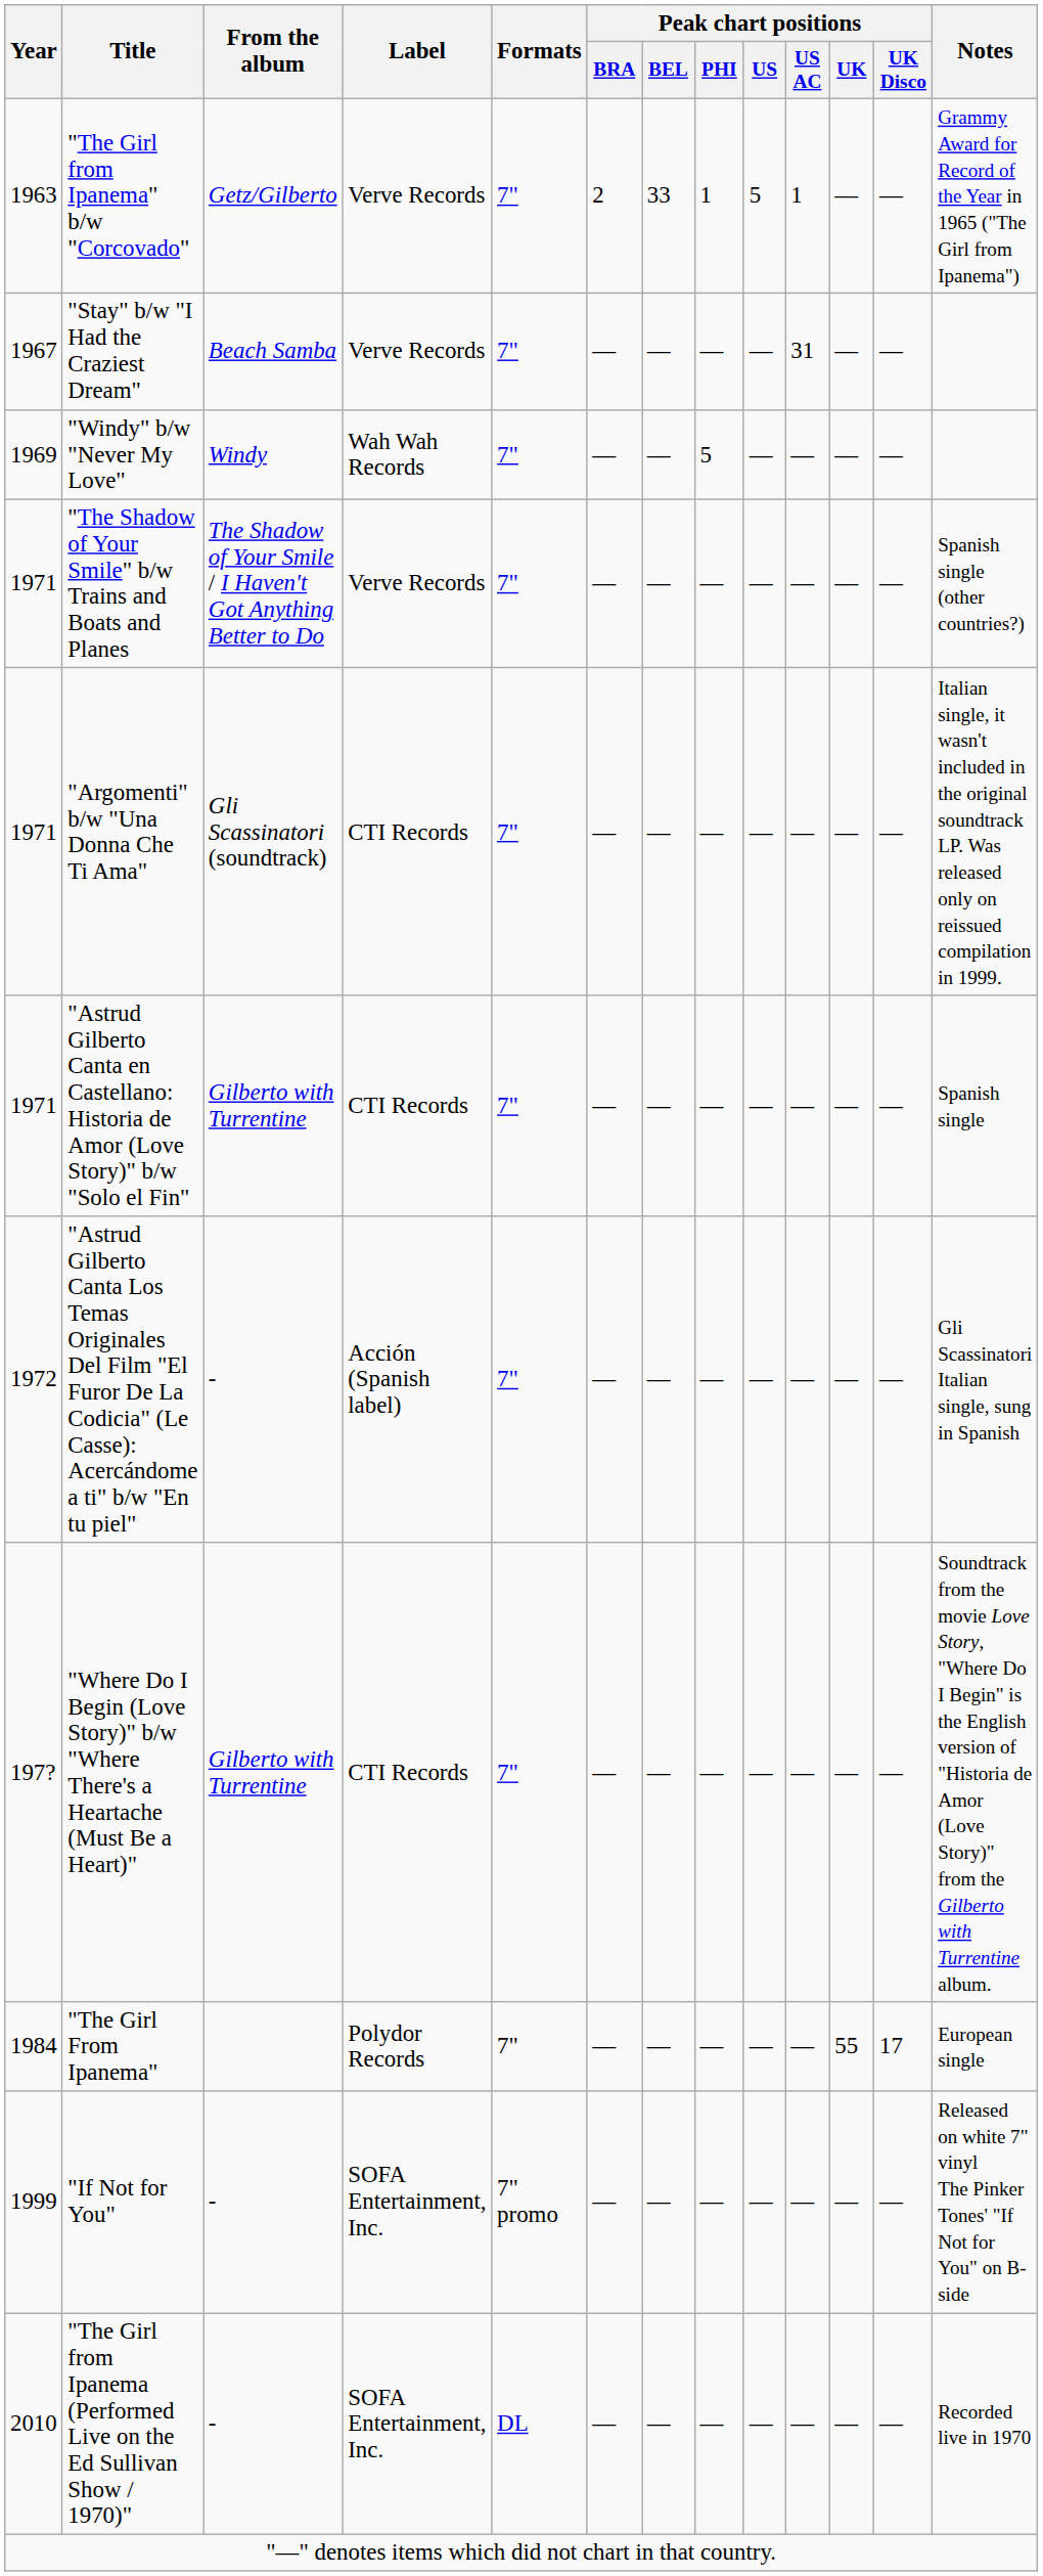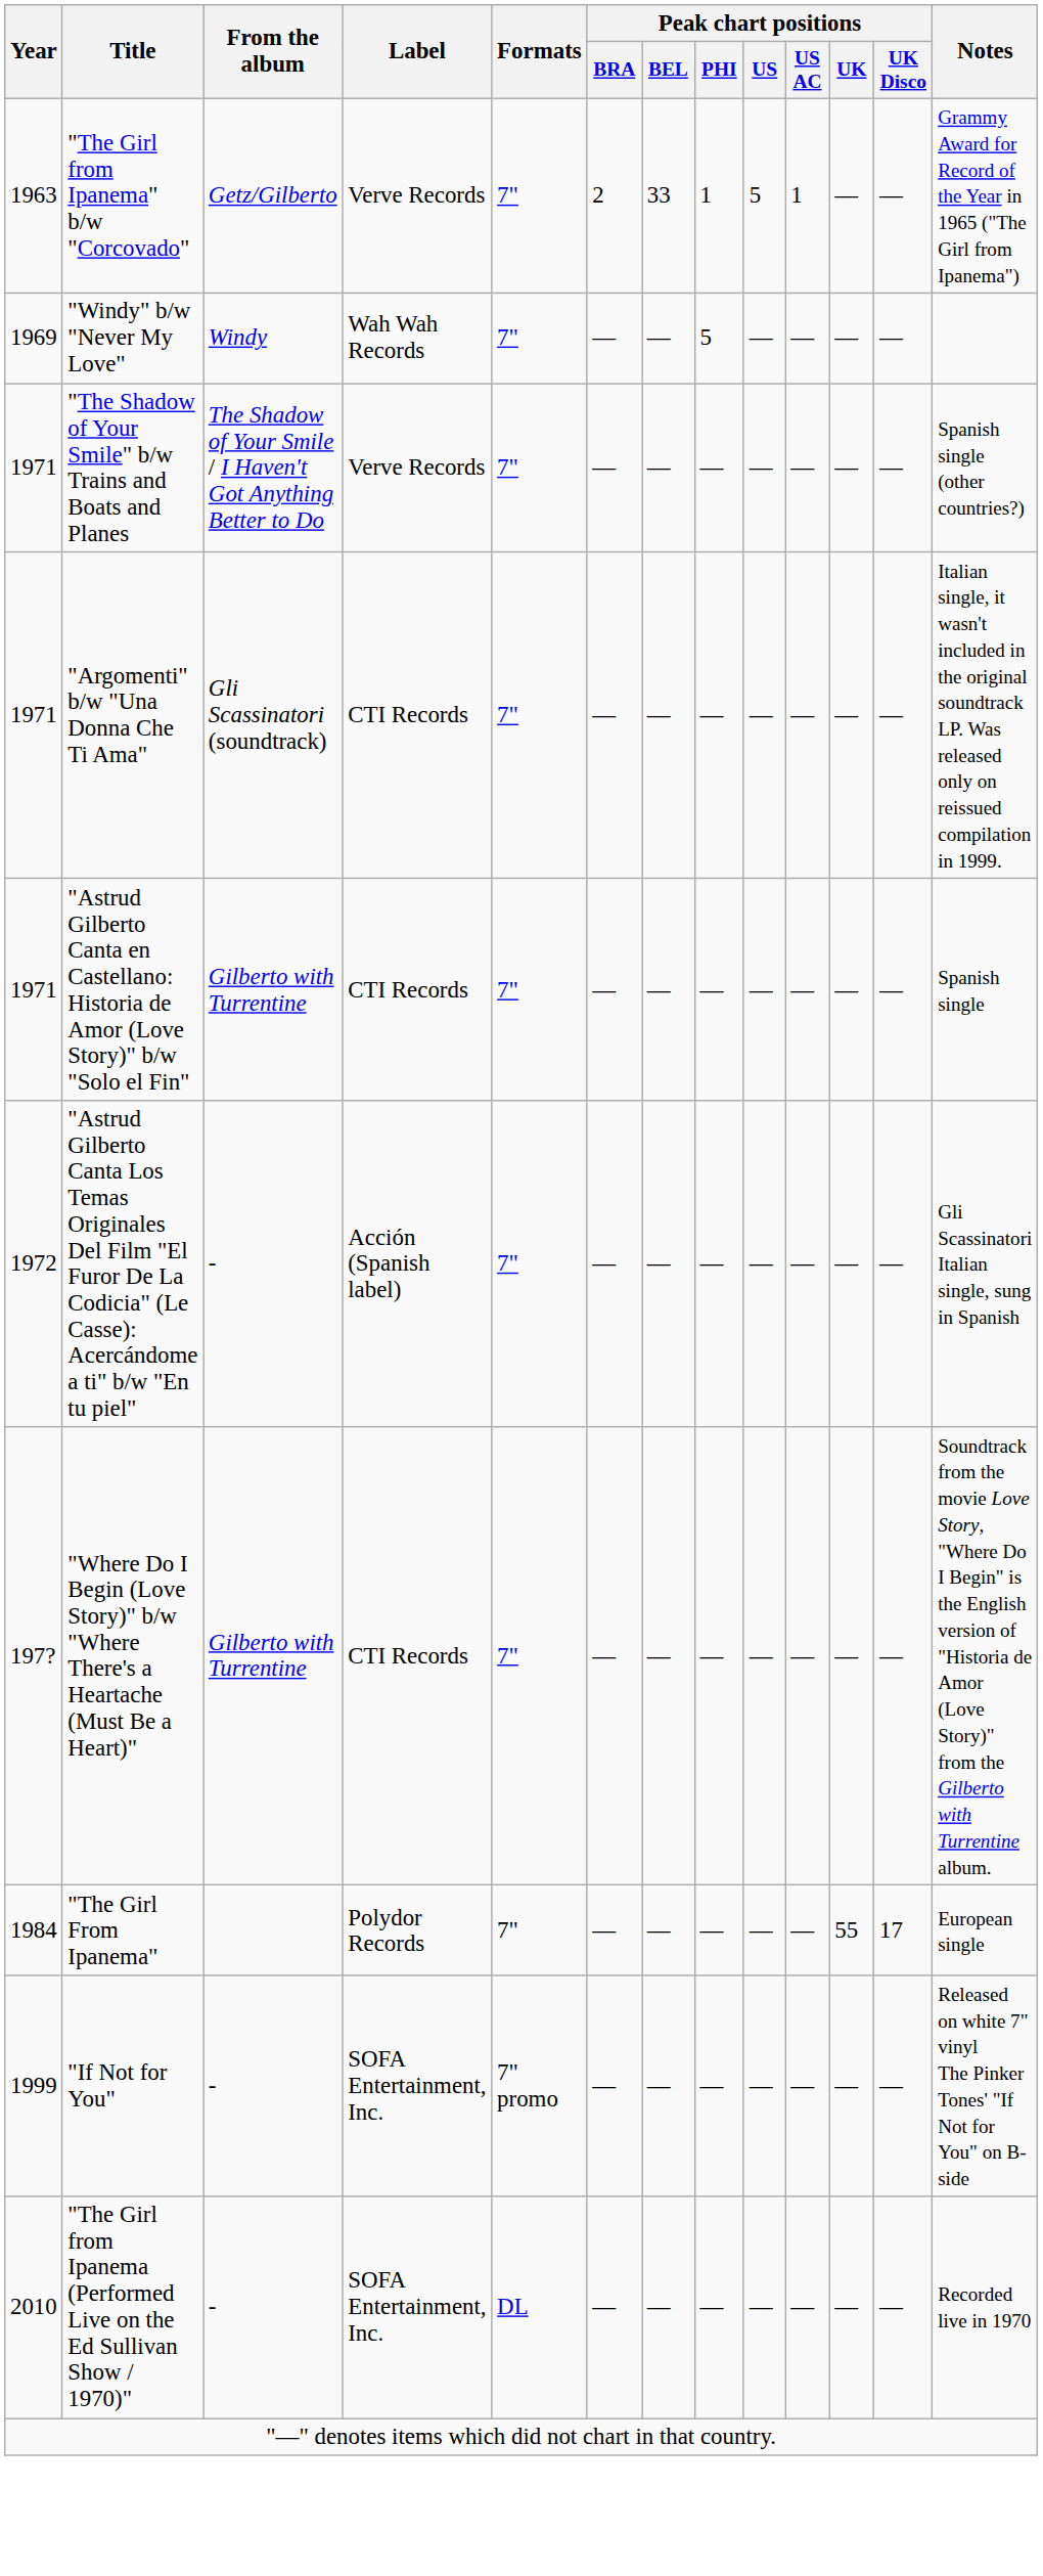- row: 1967 | "Stay" b/w "I Had the Craziest Dream" | Beach Samba | Verve Records | 7" | — | — | — | — | 31 | — | —
